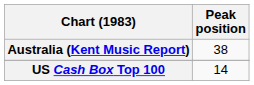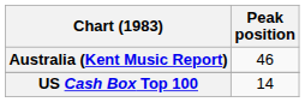Australia (Kent Music Report) | Peak position: 38 -> 46
